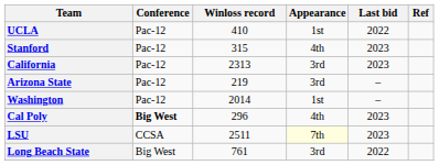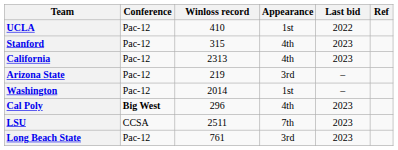California | Appearance: 3rd -> 4th
LSU | Appearance: lightyellow background -> no background
Long Beach State | Conference: Big West -> Pac-12
Long Beach State | Last bid: 2022 -> 2023
